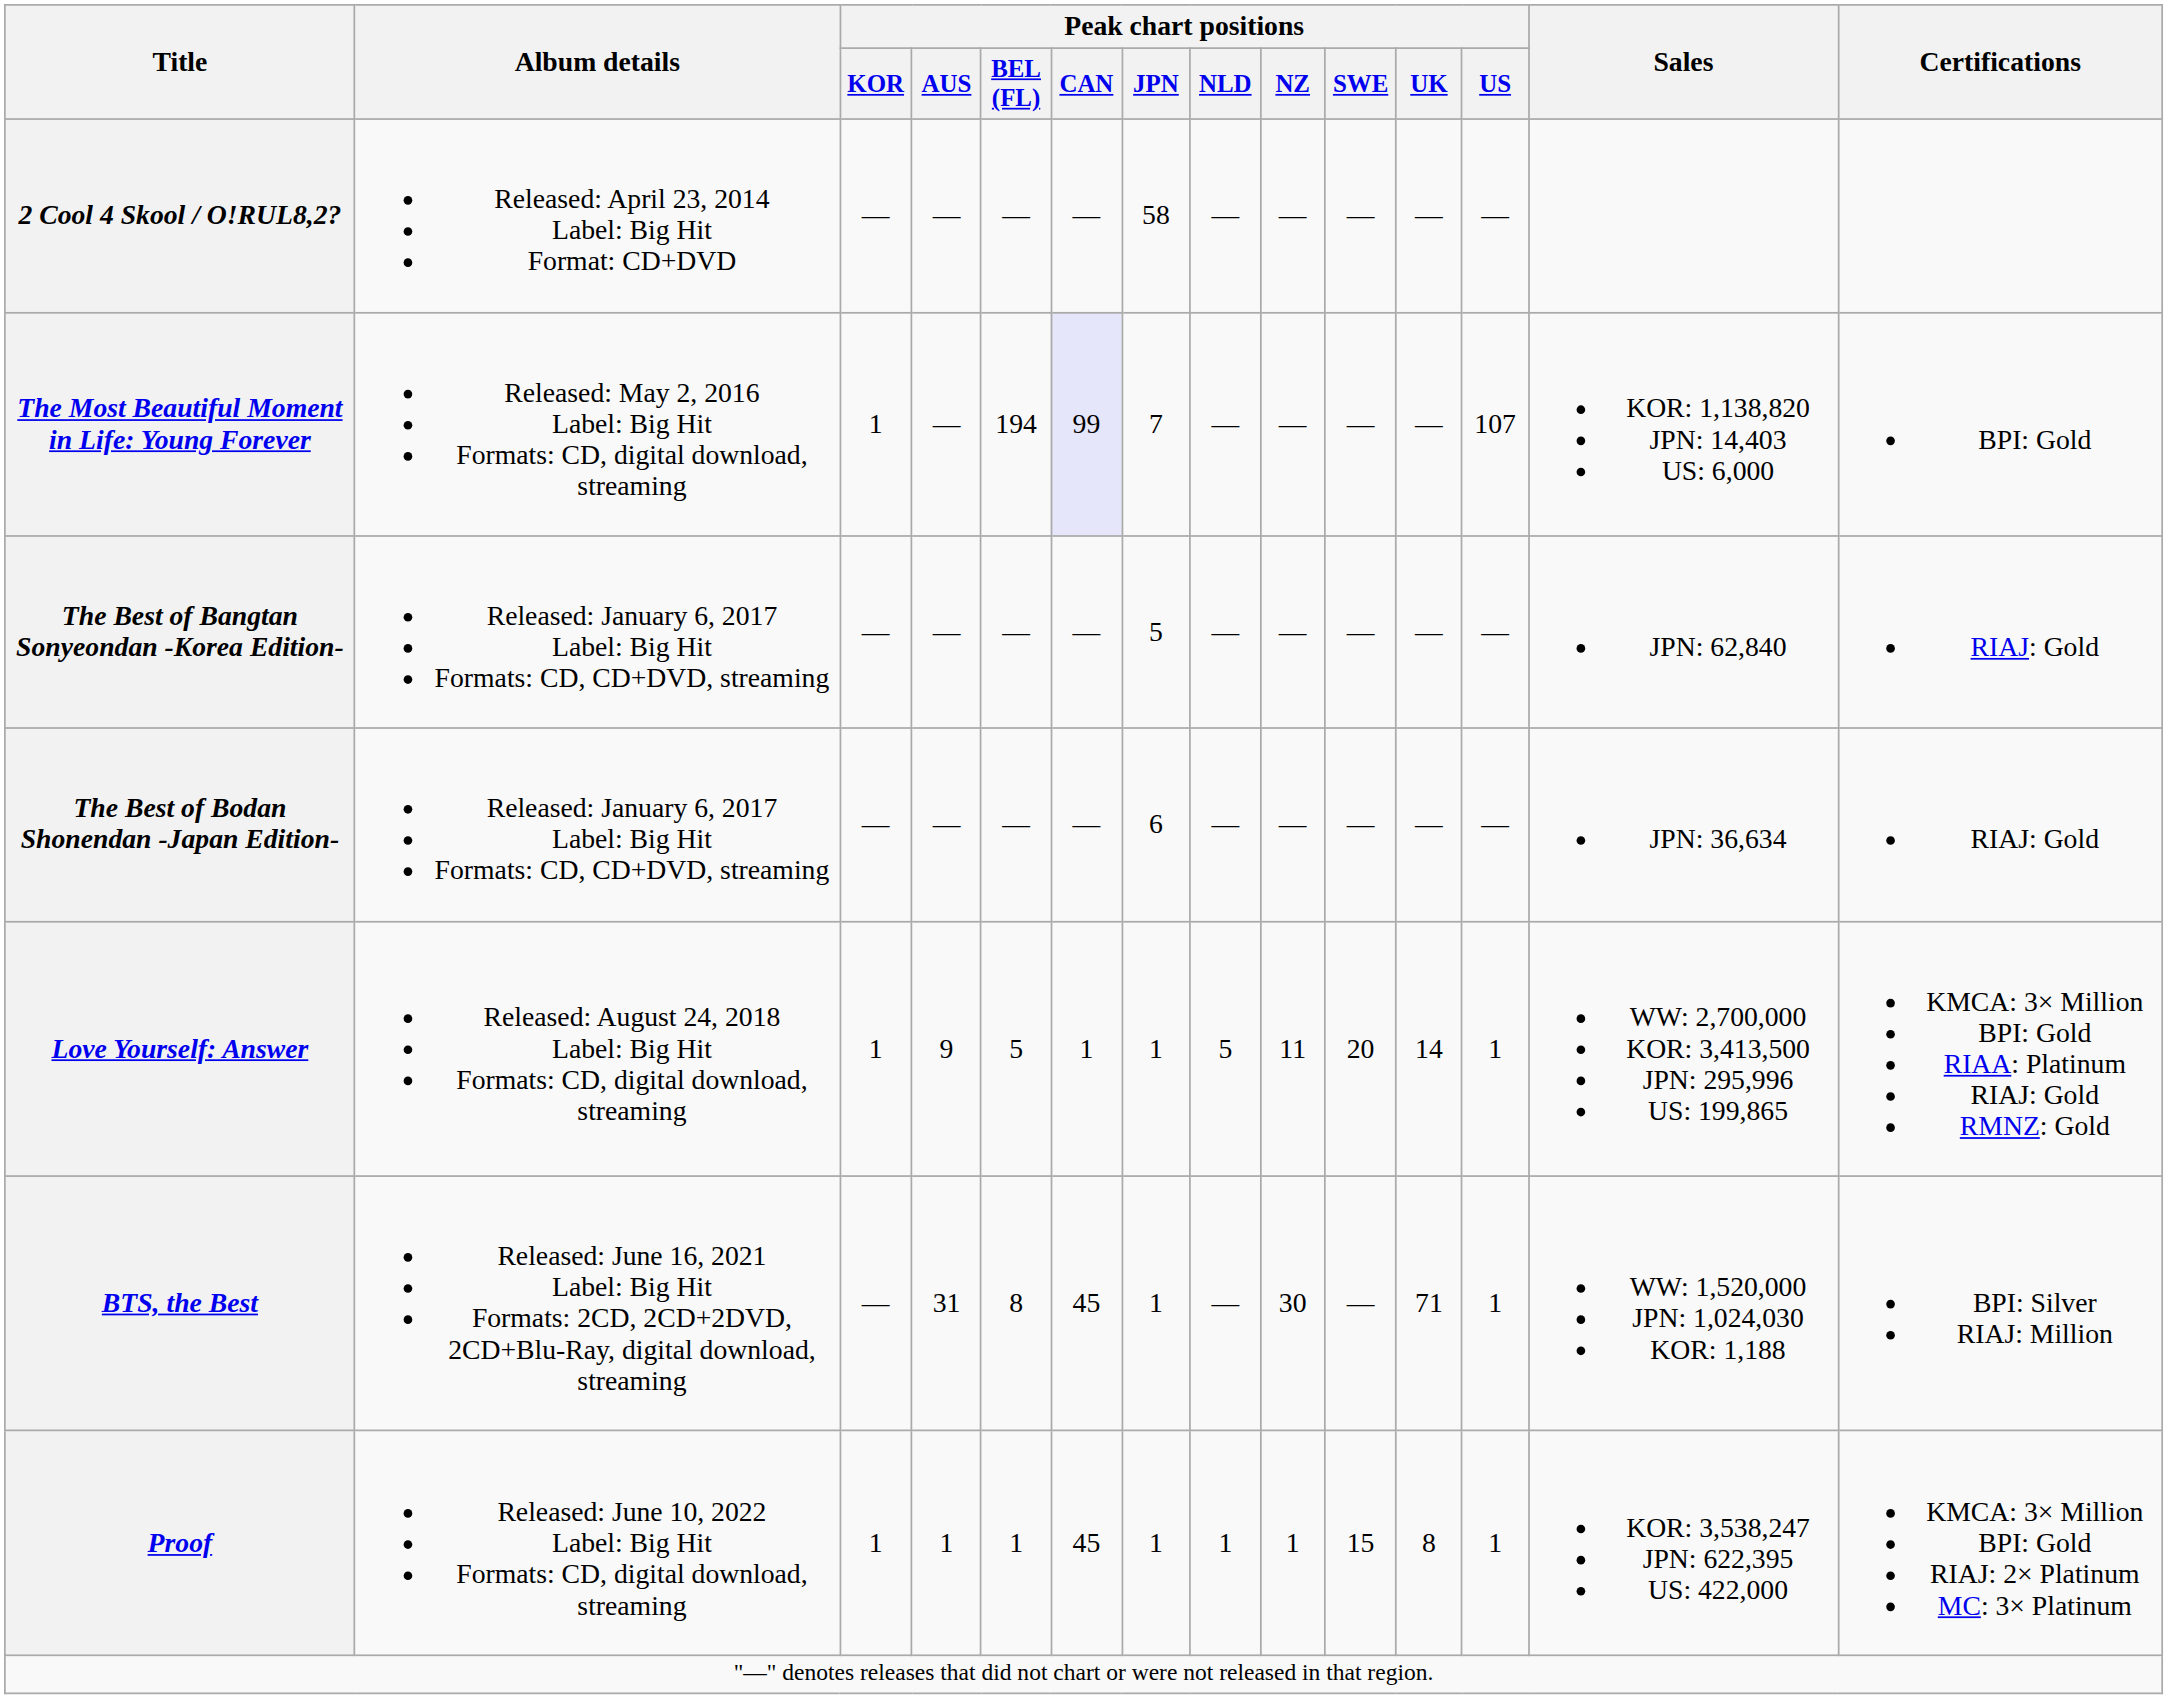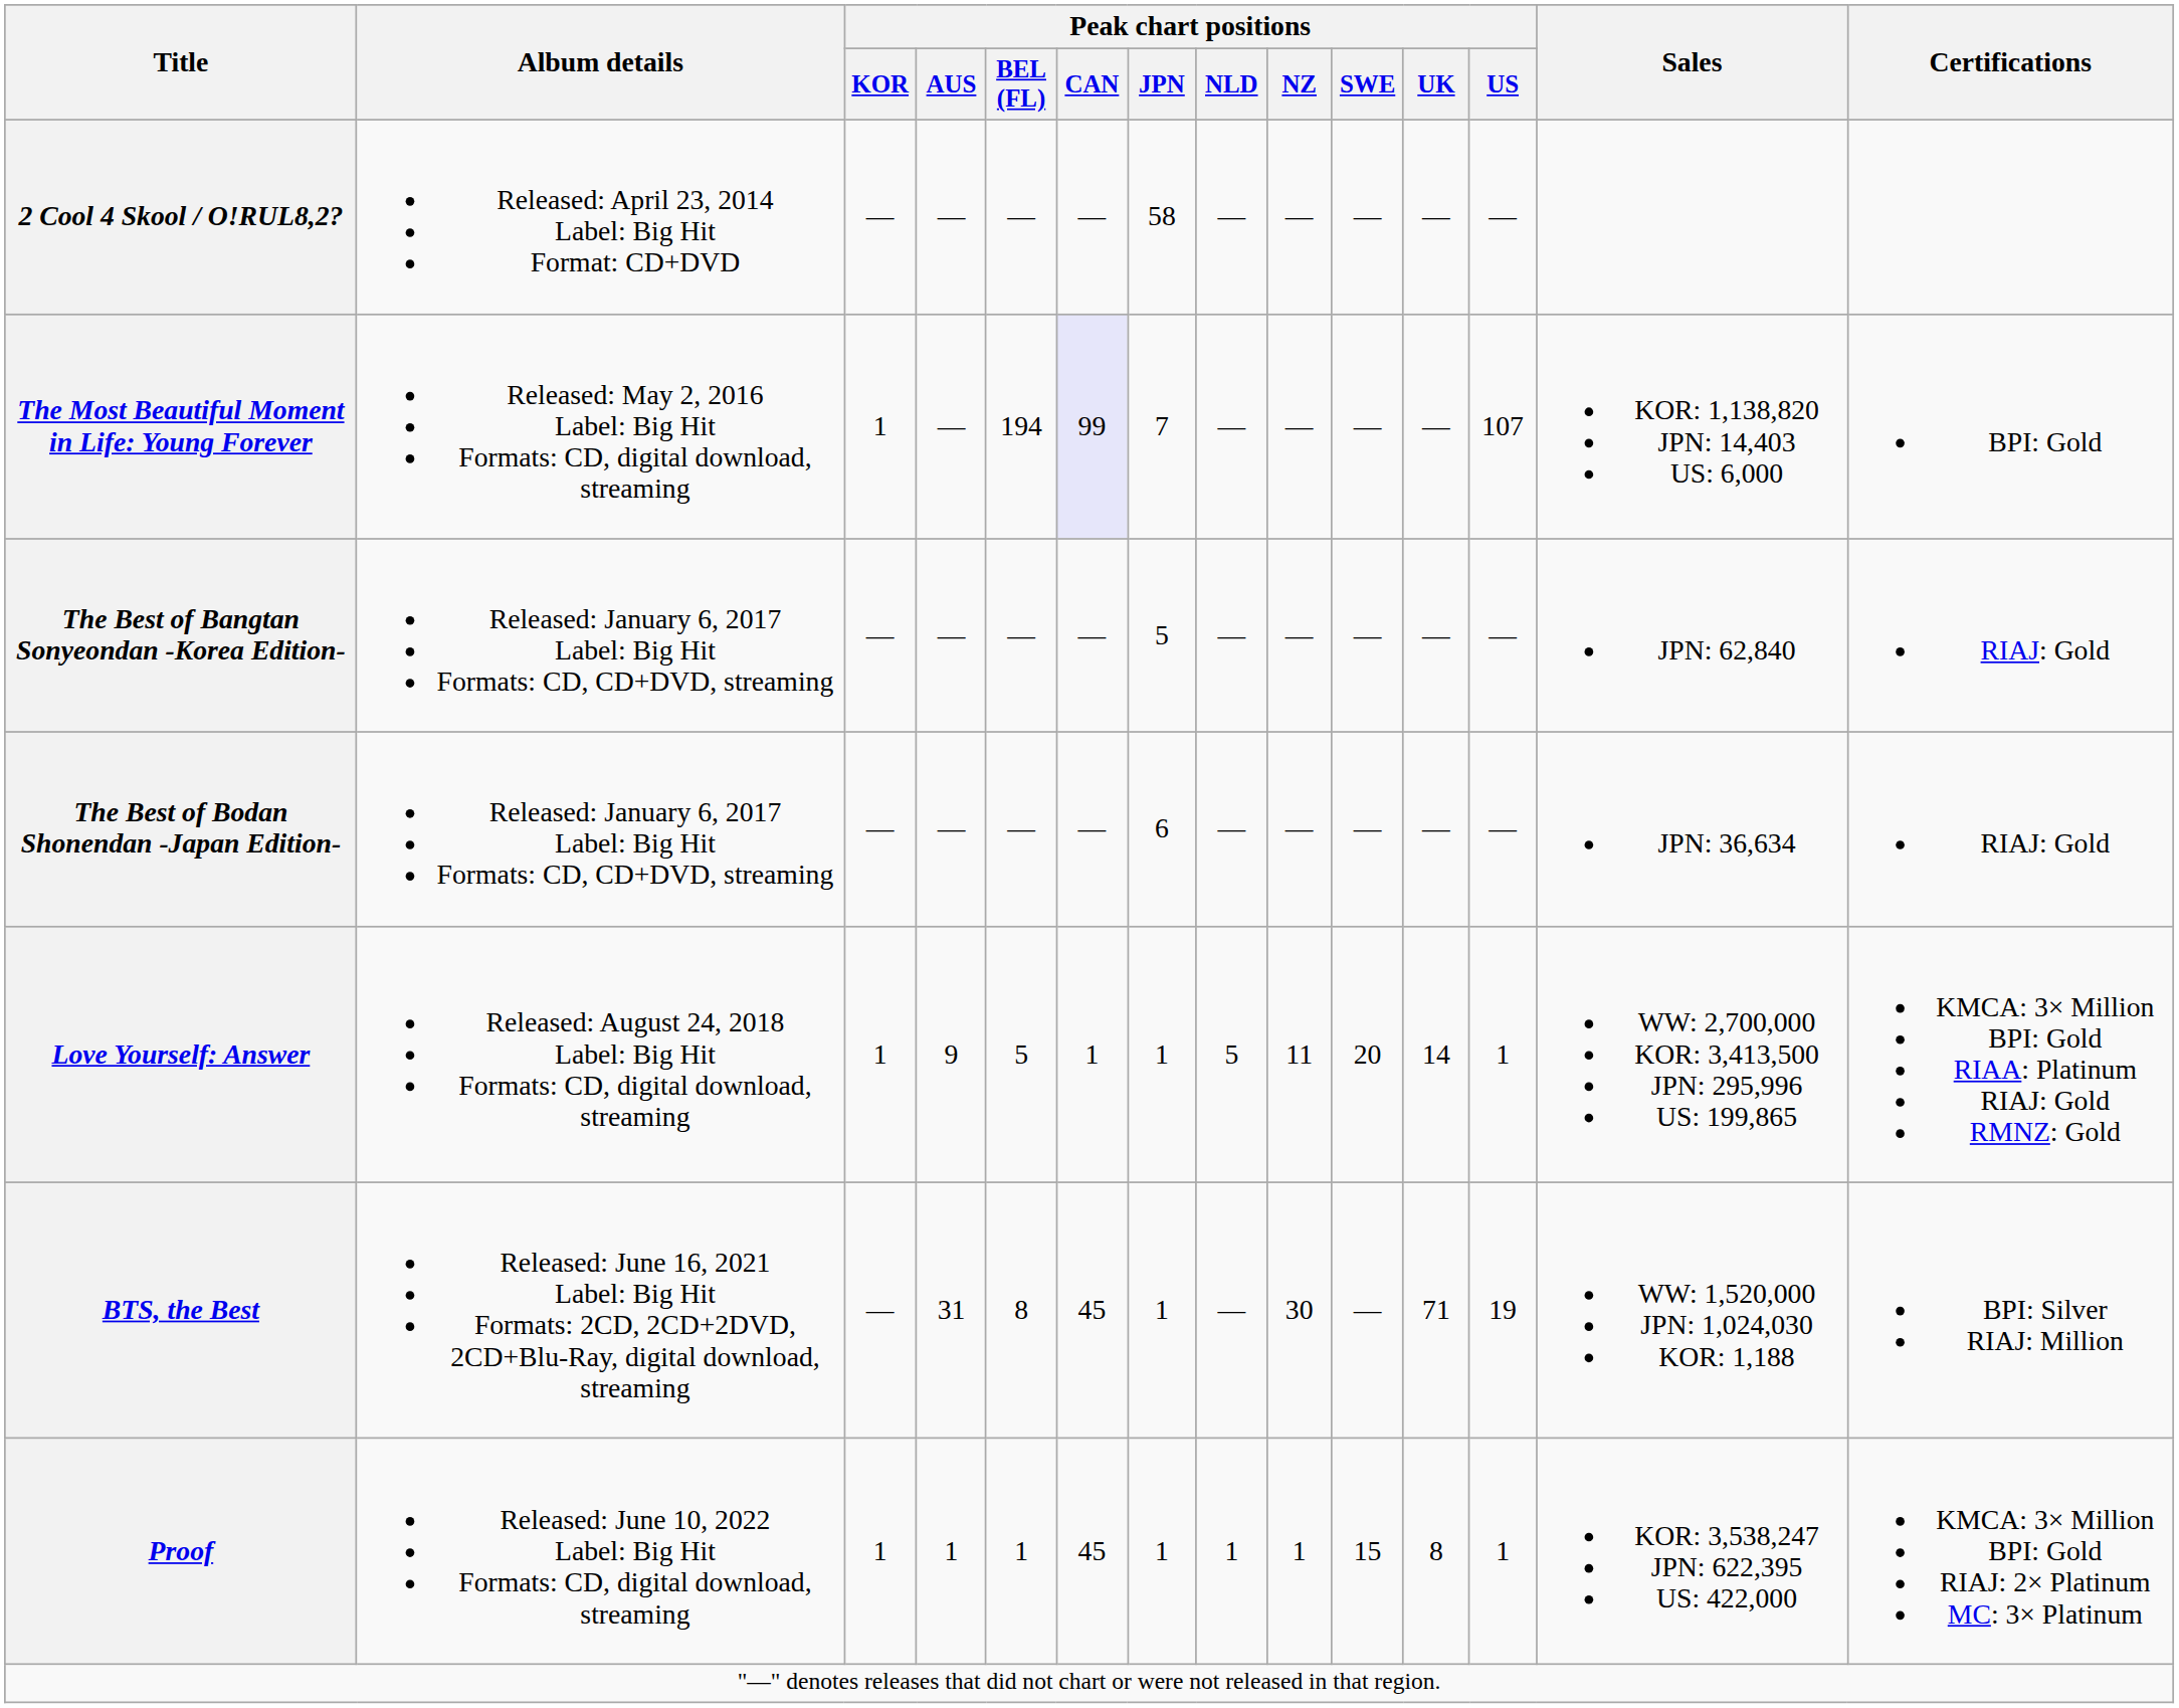BTS, the Best | Peak chart positions / US: 1 -> 19
